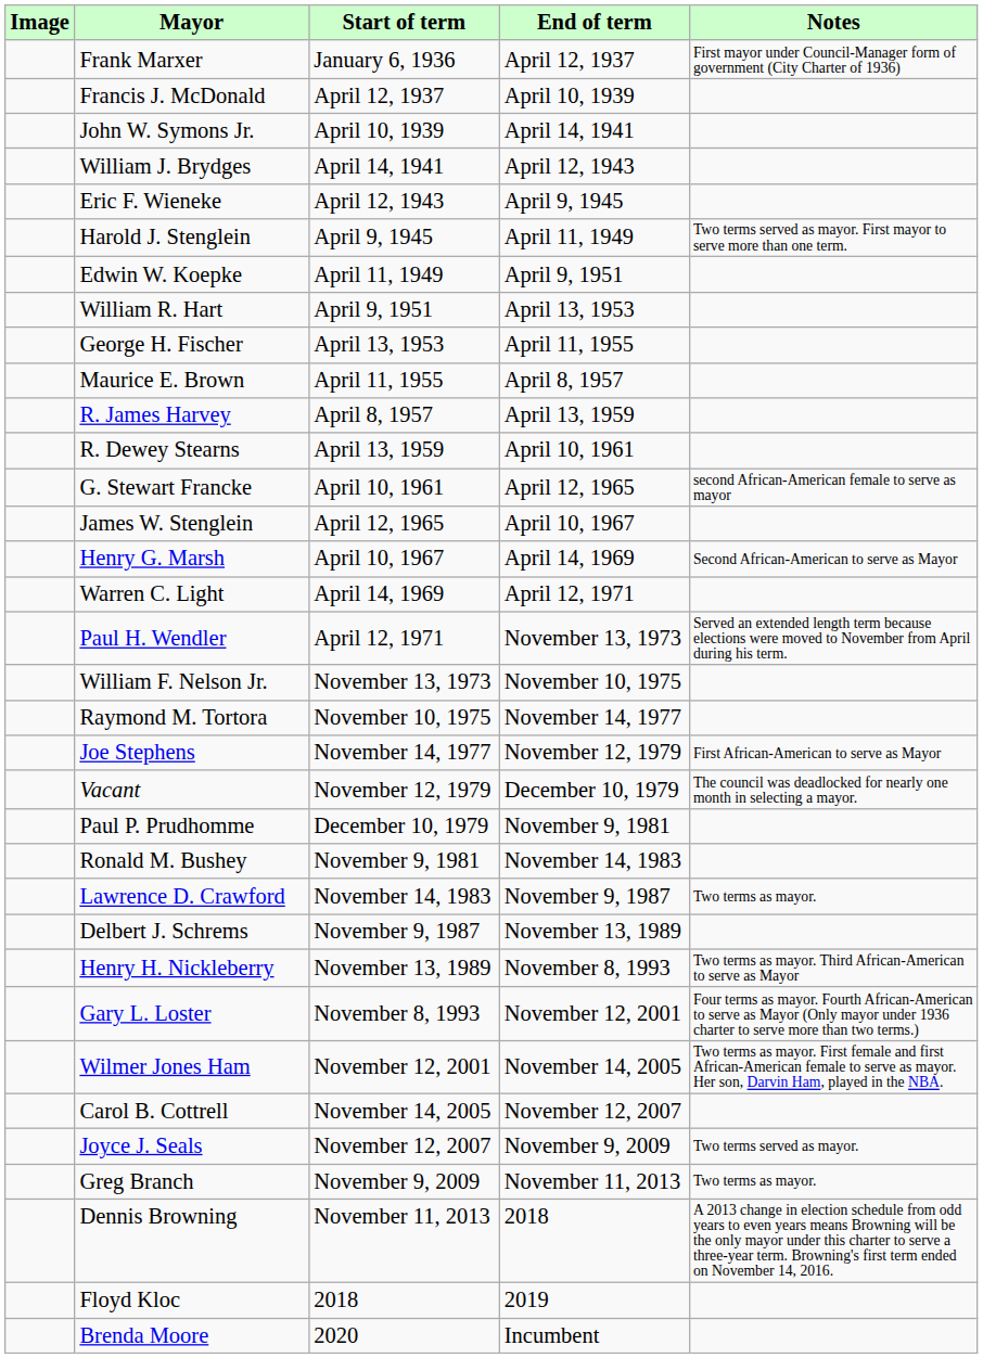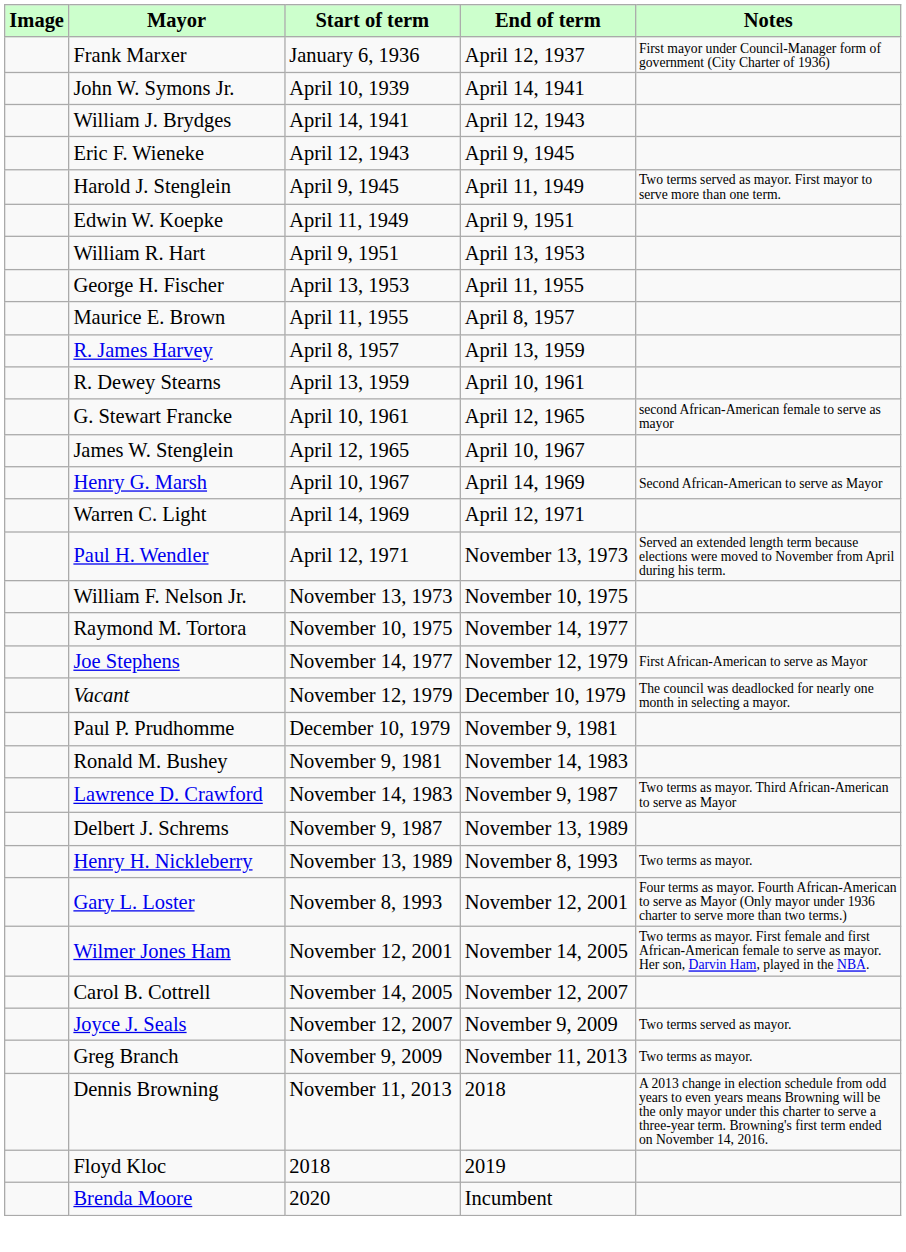- row: Francis J. McDonald | April 12, 1937 | April 10, 1939
Lawrence D. Crawford | column 5: Two terms as mayor. -> Two terms as mayor. Third African-American to serve as Mayor
Henry H. Nickleberry | column 5: Two terms as mayor. Third African-American to serve as Mayor -> Two terms as mayor.
